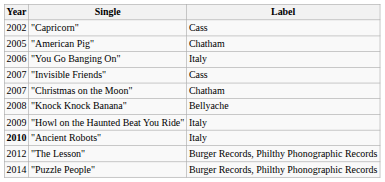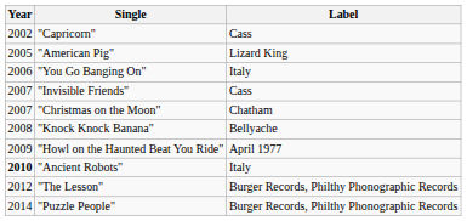"American Pig" | Label: Chatham -> Lizard King
"Howl on the Haunted Beat You Ride" | Label: Italy -> April 1977
